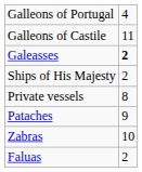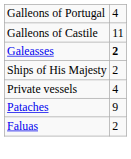Private vessels | column 2: 8 -> 4
- row: Zabras | 10
